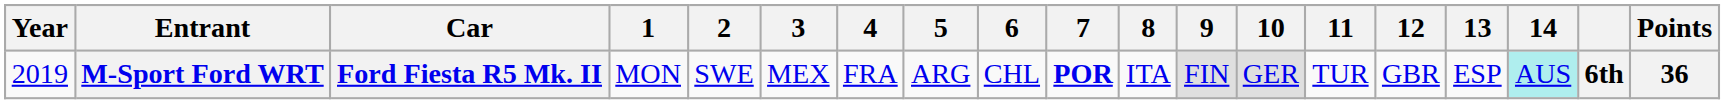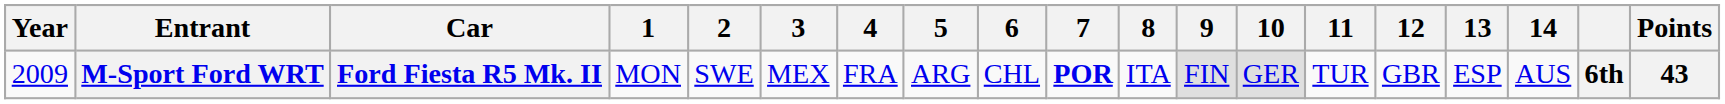M-Sport Ford WRT | Year: 2019 -> 2009
M-Sport Ford WRT | 14: paleturquoise background -> no background
M-Sport Ford WRT | Points: 36 -> 43
